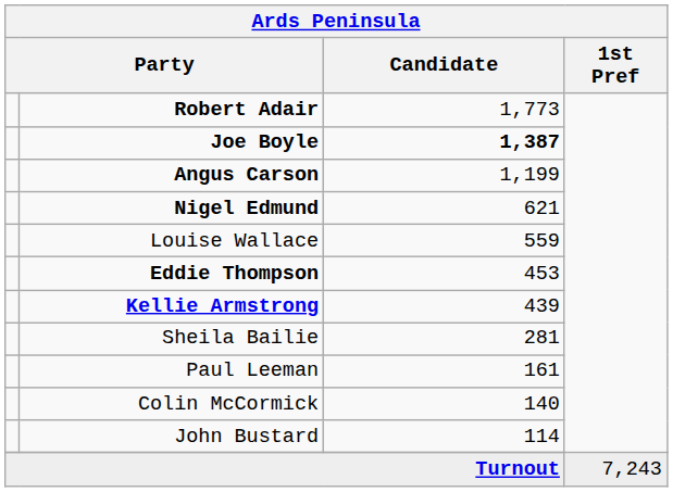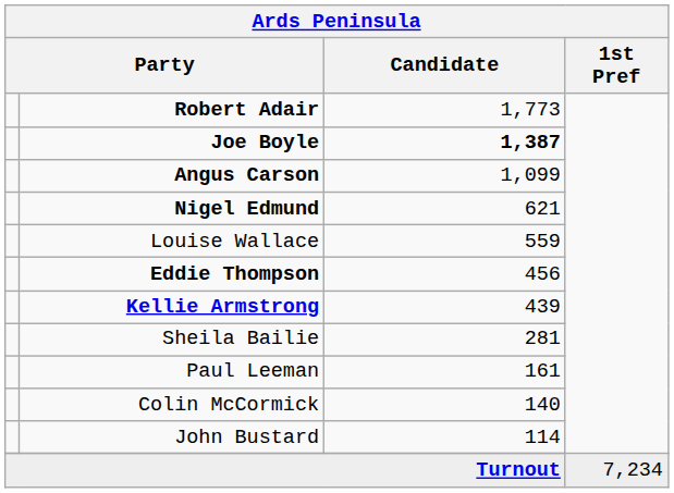Angus Carson | Candidate: 1,199 -> 1,099
Eddie Thompson | Candidate: 453 -> 456
Turnout | 1st Pref: 7,243 -> 7,234
